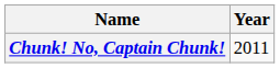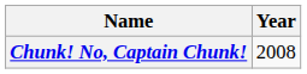Chunk! No, Captain Chunk! | Year: 2011 -> 2008
